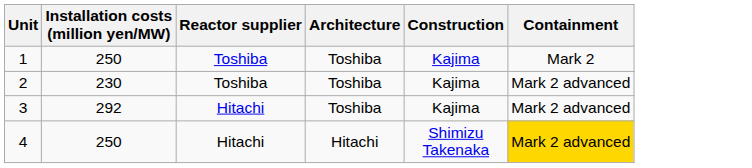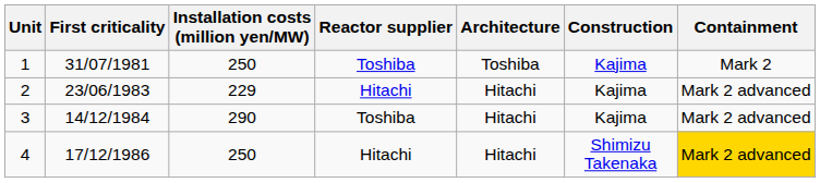+ column: First criticality | 31/07/1981 | 23/06/1983 | 14/12/1984 | 17/12/1986
2 | Installation costs (million yen/MW): 230 -> 229
2 | Reactor supplier: Toshiba -> Hitachi
2 | Architecture: Toshiba -> Hitachi
3 | Installation costs (million yen/MW): 292 -> 290
3 | Reactor supplier: Hitachi -> Toshiba
3 | Architecture: Toshiba -> Hitachi
